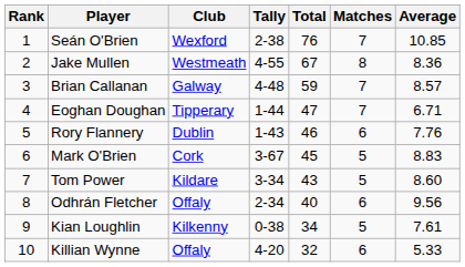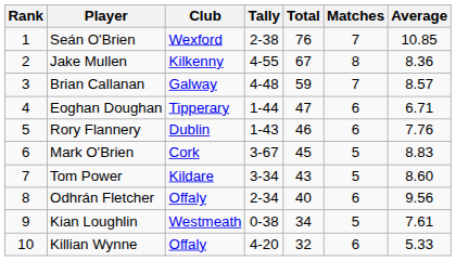Jake Mullen | Club: Westmeath -> Kilkenny
Eoghan Doughan | Matches: 7 -> 6
Kian Loughlin | Club: Kilkenny -> Westmeath
